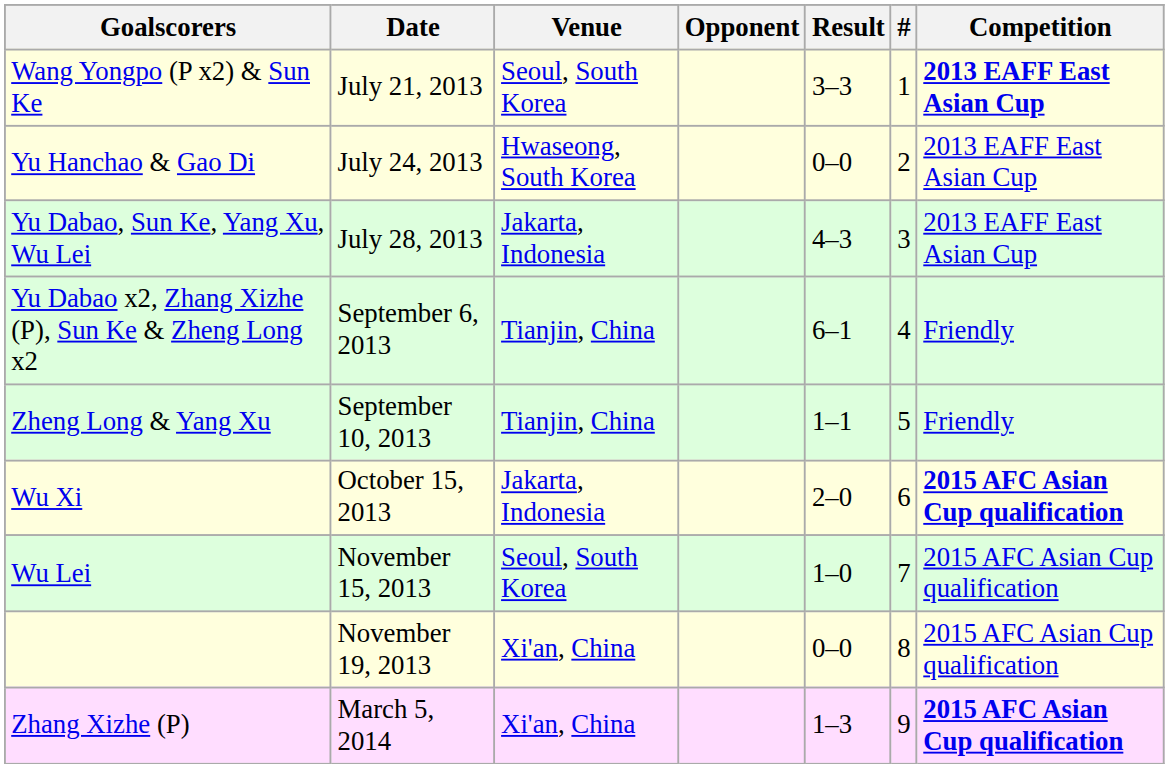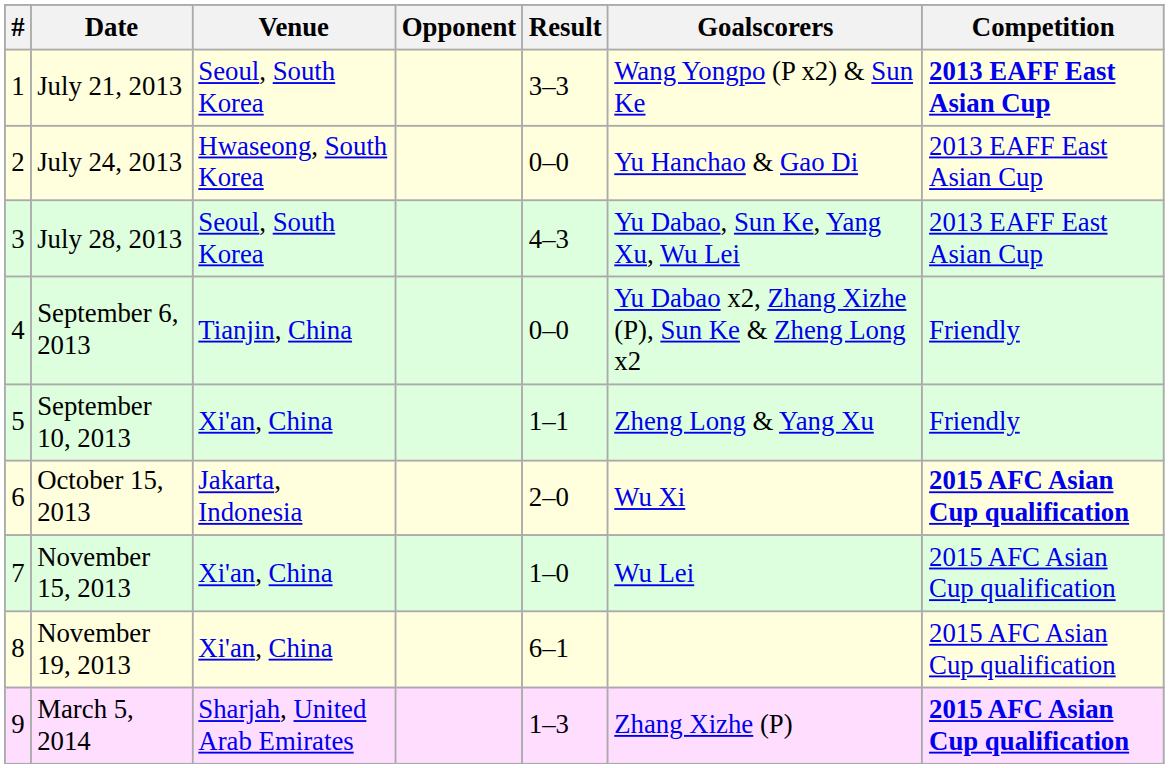columns swapped: # <-> Goalscorers
July 28, 2013 | Venue: Jakarta, Indonesia -> Seoul, South Korea
September 6, 2013 | Result: 6–1 -> 0–0
September 10, 2013 | Venue: Tianjin, China -> Xi'an, China
November 15, 2013 | Venue: Seoul, South Korea -> Xi'an, China
November 19, 2013 | Result: 0–0 -> 6–1
March 5, 2014 | Venue: Xi'an, China -> Sharjah, United Arab Emirates
